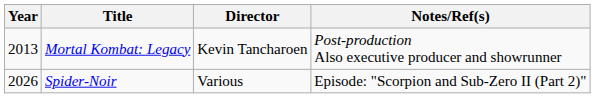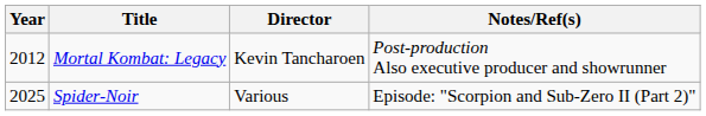Mortal Kombat: Legacy | Year: 2013 -> 2012
Spider-Noir | Year: 2026 -> 2025
